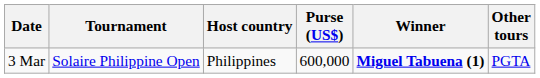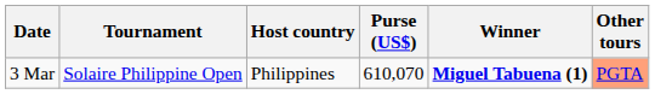3 Mar | Purse (US$): 600,000 -> 610,070
3 Mar | Other tours: no background -> lightsalmon background
